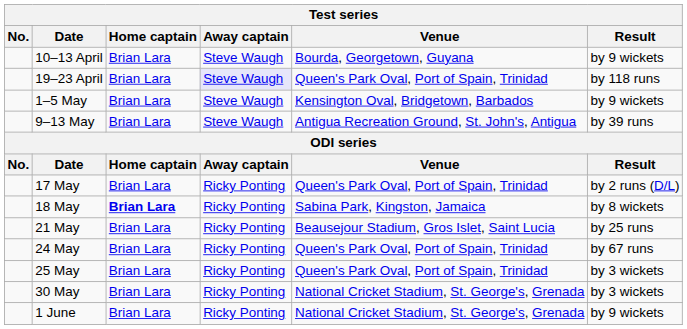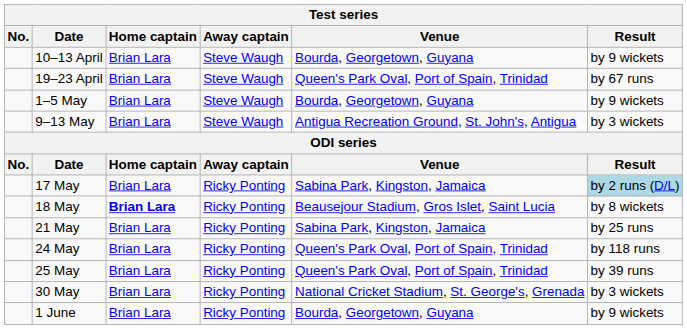19–23 April | Away captain: lavender background -> no background
19–23 April | Result: by 118 runs -> by 67 runs
1–5 May | Venue: Kensington Oval, Bridgetown, Barbados -> Bourda, Georgetown, Guyana
9–13 May | Result: by 39 runs -> by 3 wickets
17 May | Venue: Queen's Park Oval, Port of Spain, Trinidad -> Sabina Park, Kingston, Jamaica
17 May | Result: no background -> lightblue background
18 May | Venue: Sabina Park, Kingston, Jamaica -> Beausejour Stadium, Gros Islet, Saint Lucia
21 May | Venue: Beausejour Stadium, Gros Islet, Saint Lucia -> Sabina Park, Kingston, Jamaica
24 May | Result: by 67 runs -> by 118 runs
25 May | Result: by 3 wickets -> by 39 runs
1 June | Venue: National Cricket Stadium, St. George's, Grenada -> Bourda, Georgetown, Guyana
